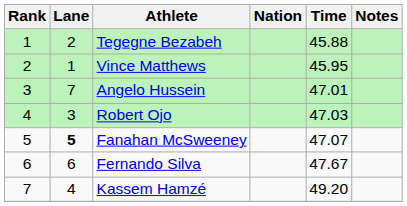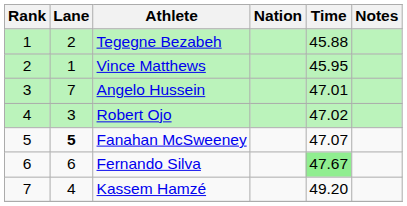Robert Ojo | Time: 47.03 -> 47.02
Fernando Silva | Time: no background -> lightgreen background
